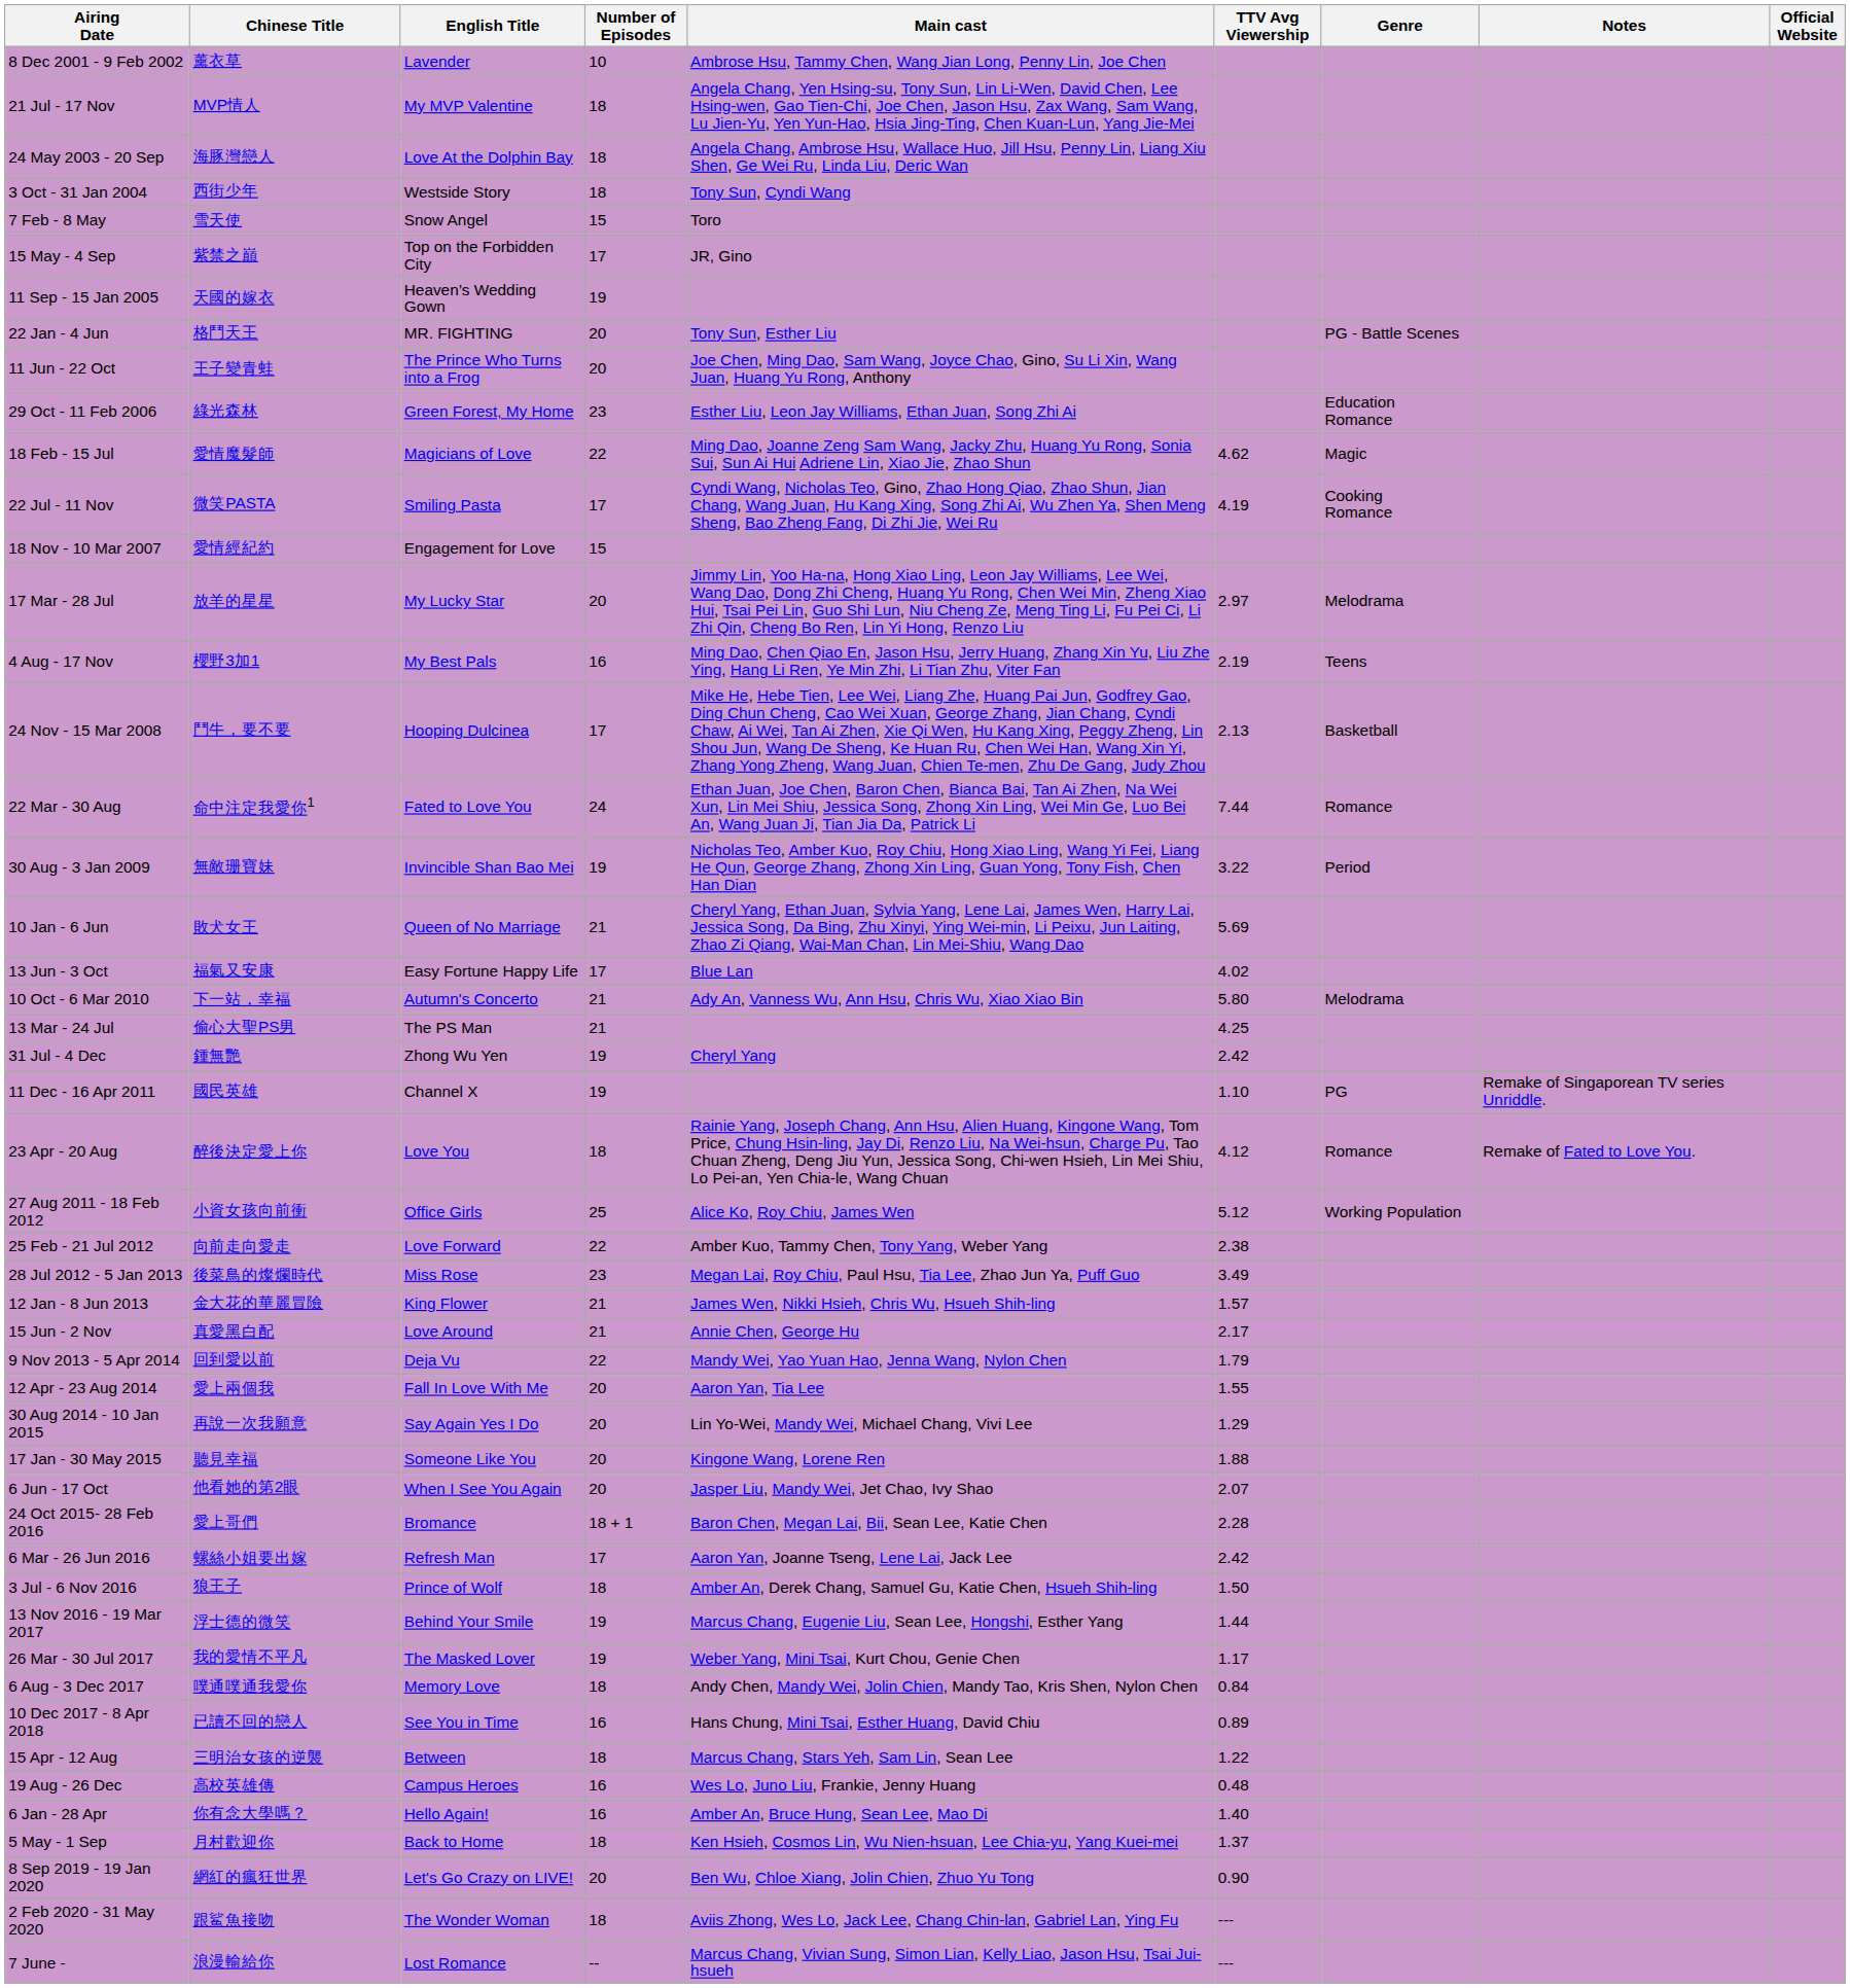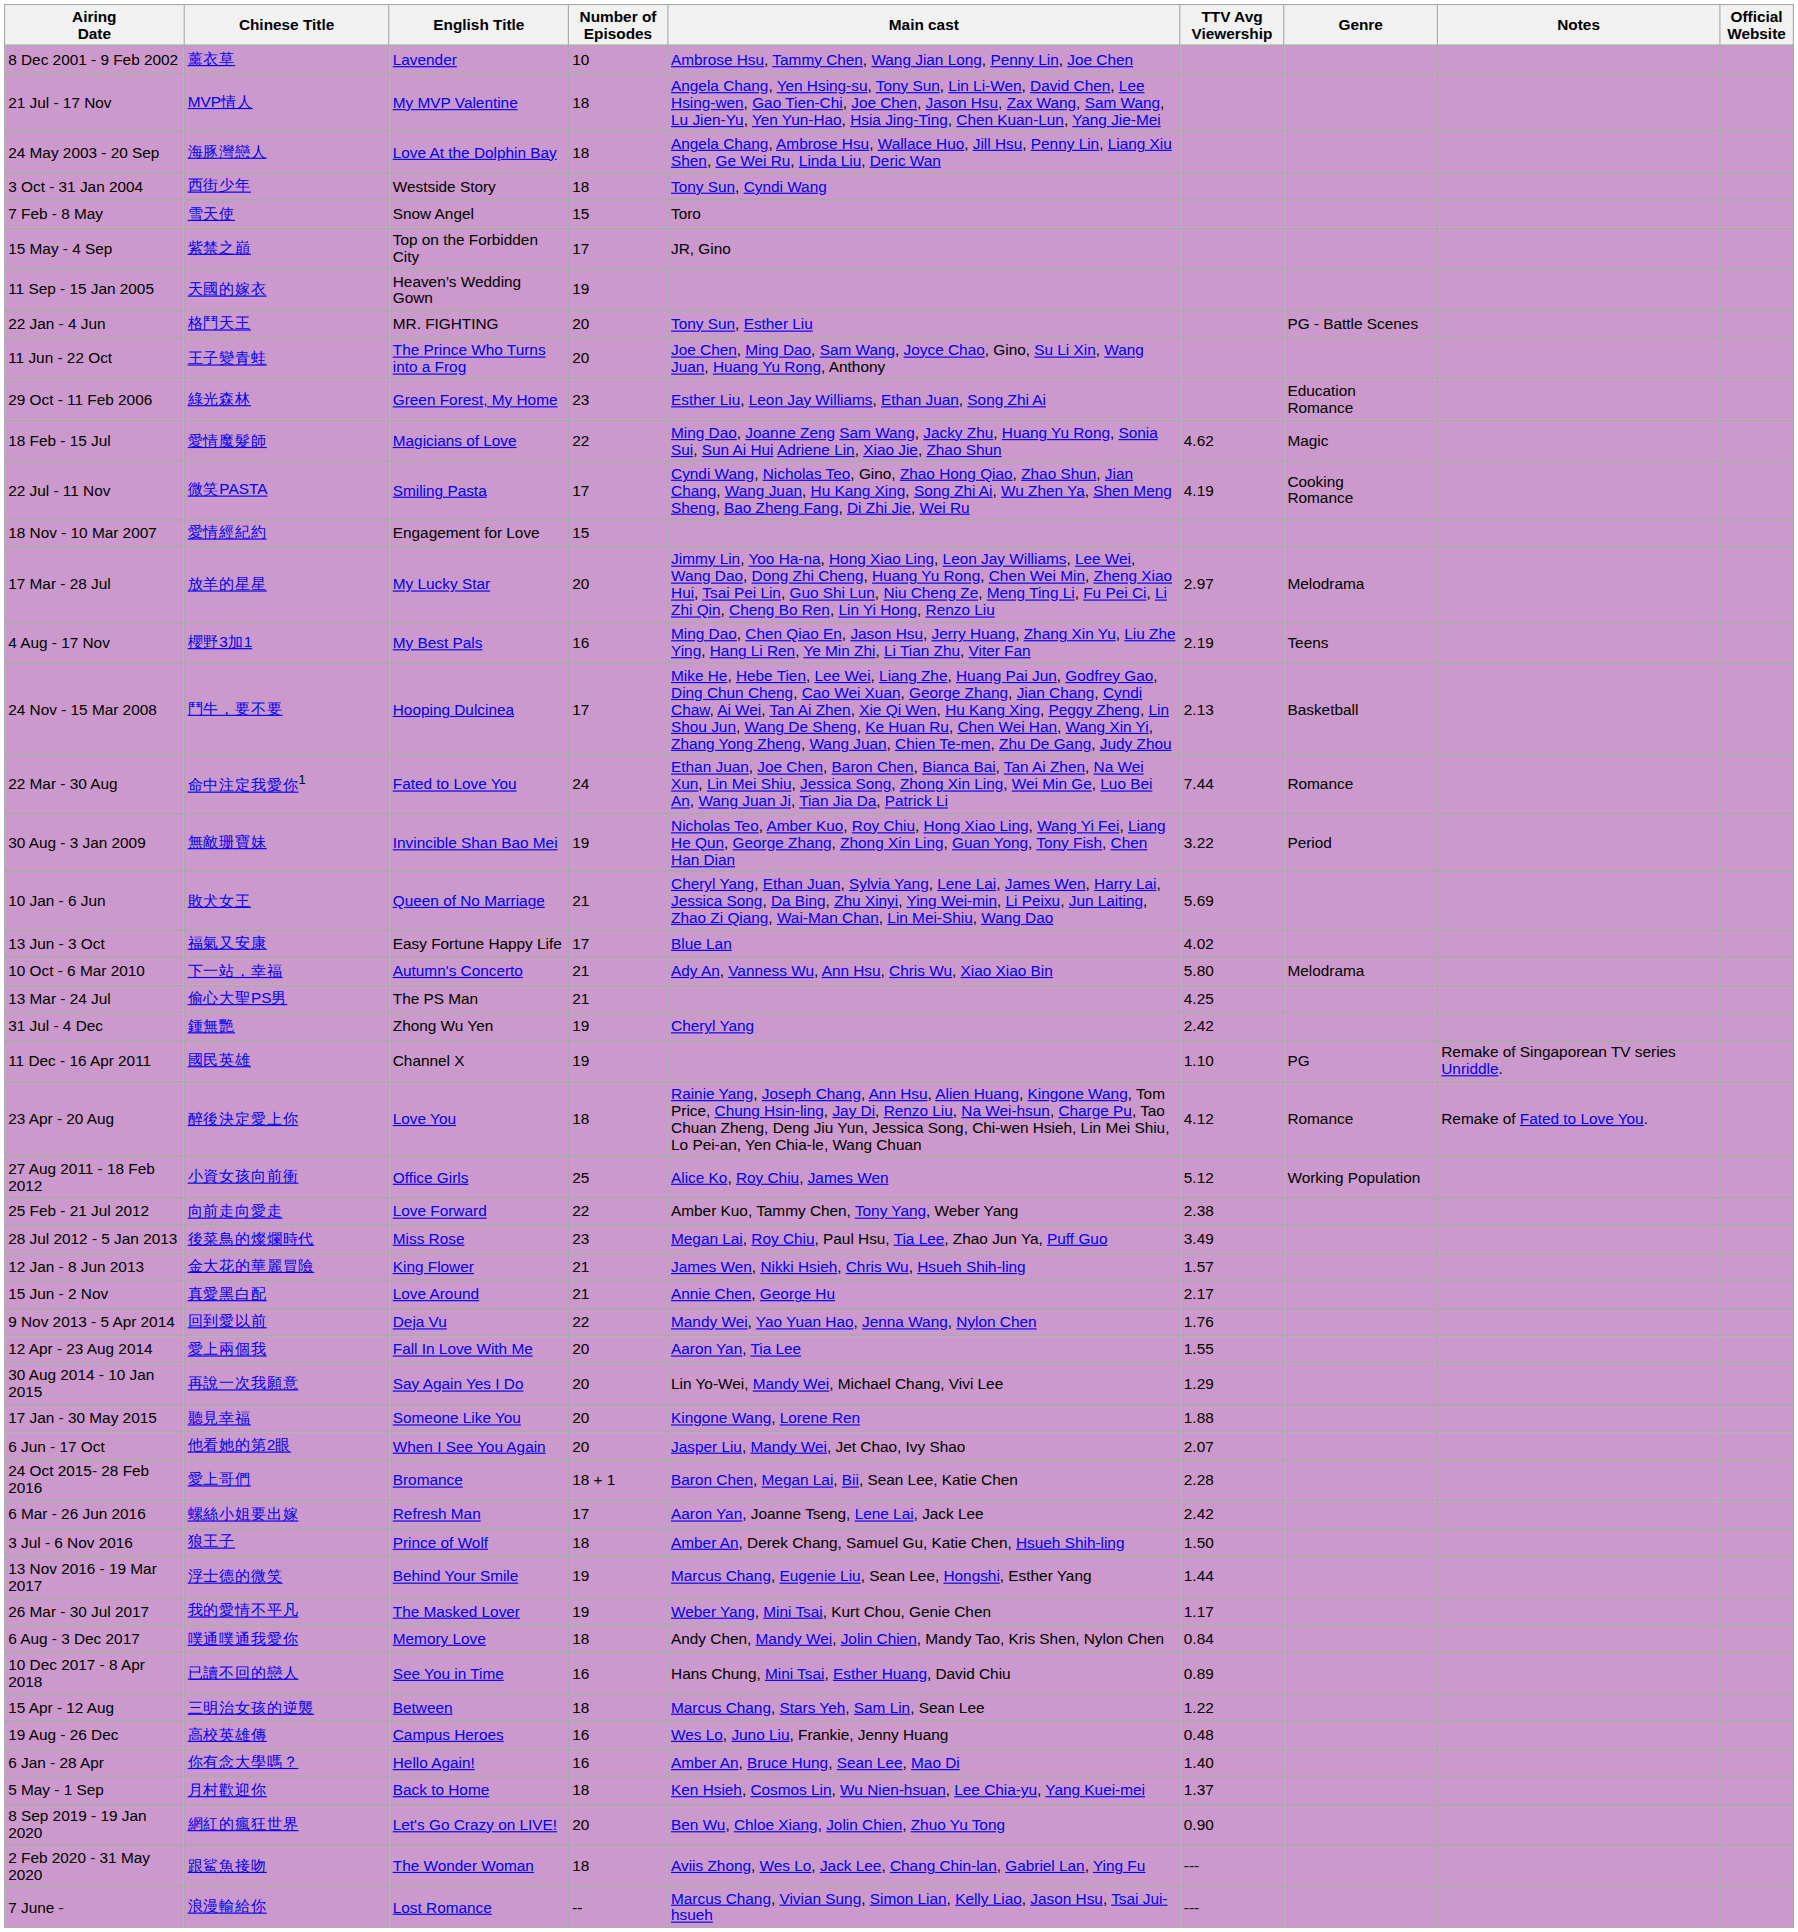9 Nov 2013 - 5 Apr 2014 | TTV Avg Viewership: 1.79 -> 1.76
